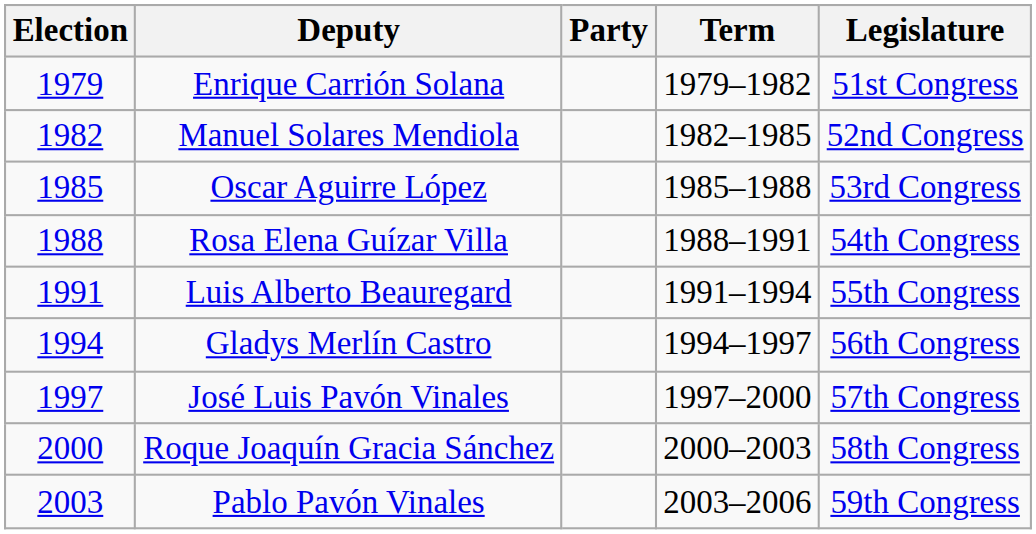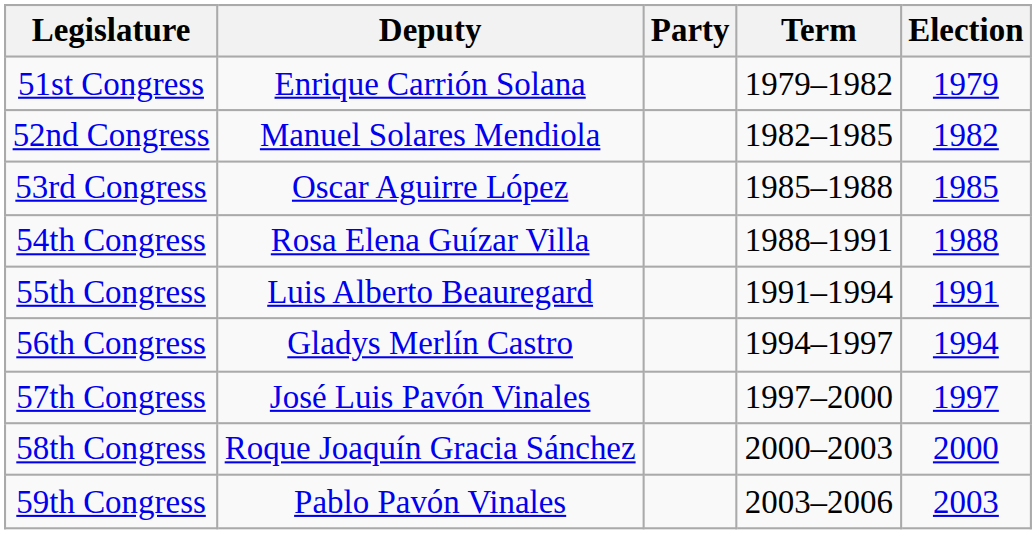columns swapped: Election <-> Legislature
